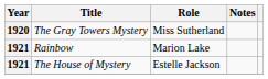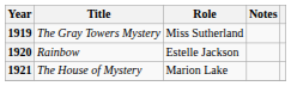The Gray Towers Mystery | Year: 1920 -> 1919
Rainbow | Year: 1921 -> 1920
Rainbow | Role: Marion Lake -> Estelle Jackson
The House of Mystery | Role: Estelle Jackson -> Marion Lake
